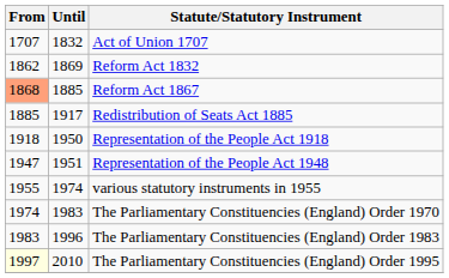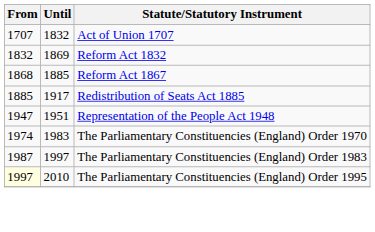Reform Act 1832 | From: 1862 -> 1832
Reform Act 1867 | From: lightsalmon background -> no background
- row: 1918 | 1950 | Representation of the People Act 1918
- row: 1955 | 1974 | various statutory instruments in 1955
The Parliamentary Constituencies (England) Order 1983 | From: 1983 -> 1987
The Parliamentary Constituencies (England) Order 1983 | Until: 1996 -> 1997
